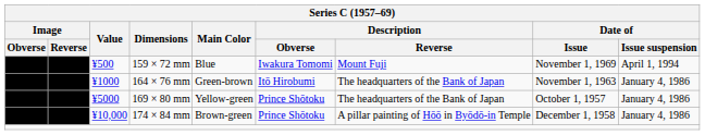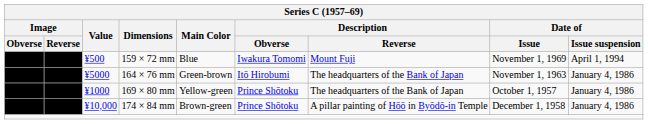164 × 76 mm | Value: ¥1000 -> ¥5000
169 × 80 mm | Value: ¥5000 -> ¥1000
